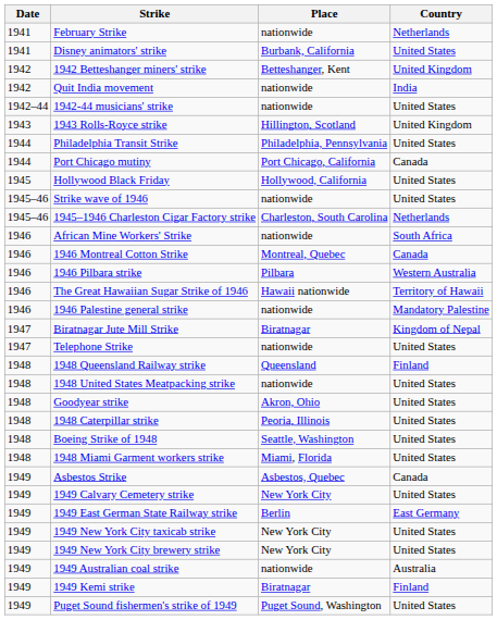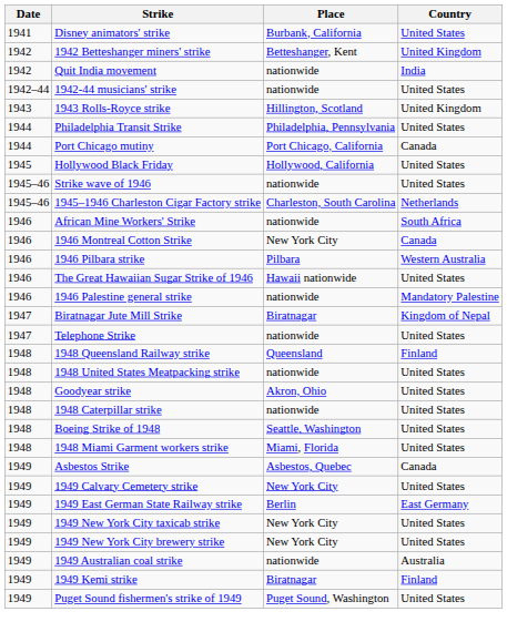- row: 1941 | February Strike | nationwide | Netherlands
1946 Montreal Cotton Strike | Place: Montreal, Quebec -> New York City
The Great Hawaiian Sugar Strike of 1946 | Country: Territory of Hawaii -> United States
1948 Caterpillar strike | Place: Peoria, Illinois -> nationwide
